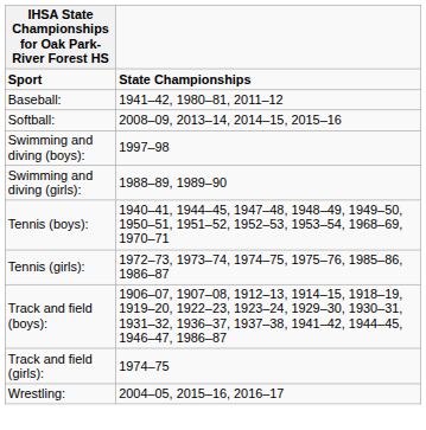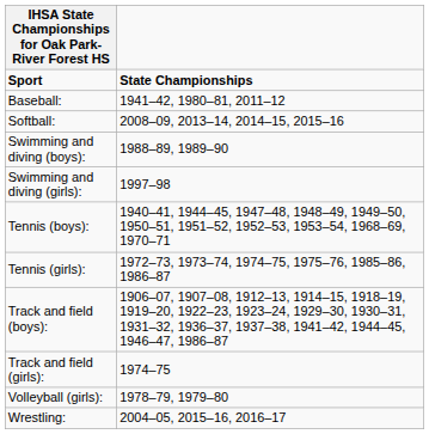Swimming and diving (boys): | State Championships: 1997–98 -> 1988–89, 1989–90
Swimming and diving (girls): | State Championships: 1988–89, 1989–90 -> 1997–98
+ row: Volleyball (girls): | 1978–79, 1979–80
